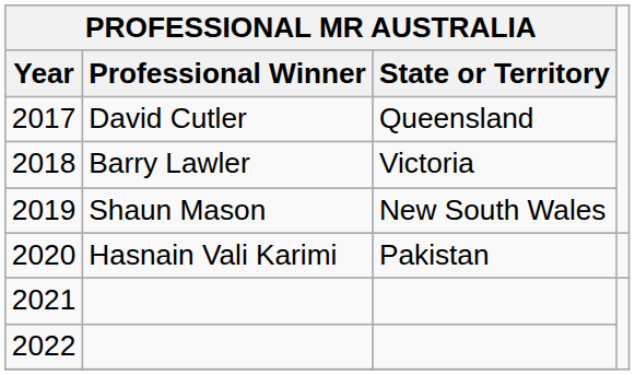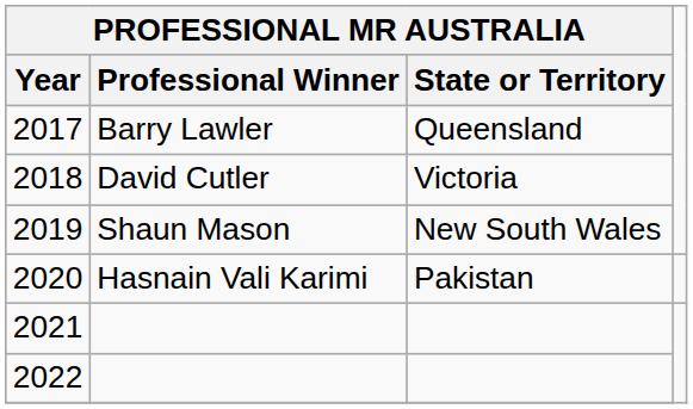2017 | PROFESSIONAL MR AUSTRALIA / Professional Winner: David Cutler -> Barry Lawler
2018 | PROFESSIONAL MR AUSTRALIA / Professional Winner: Barry Lawler -> David Cutler
